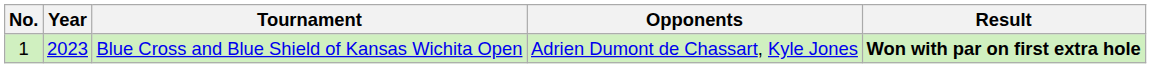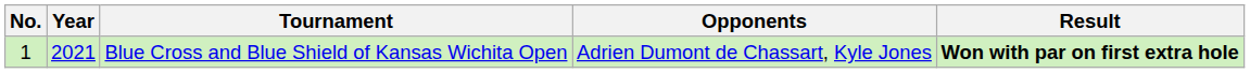Blue Cross and Blue Shield of Kansas Wichita Open | Year: 2023 -> 2021
